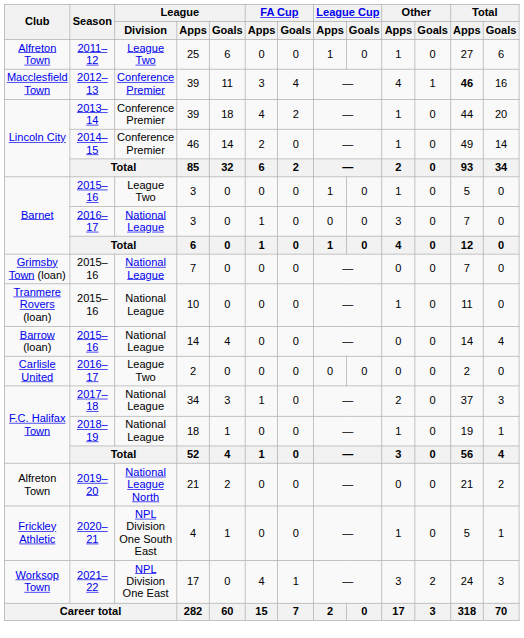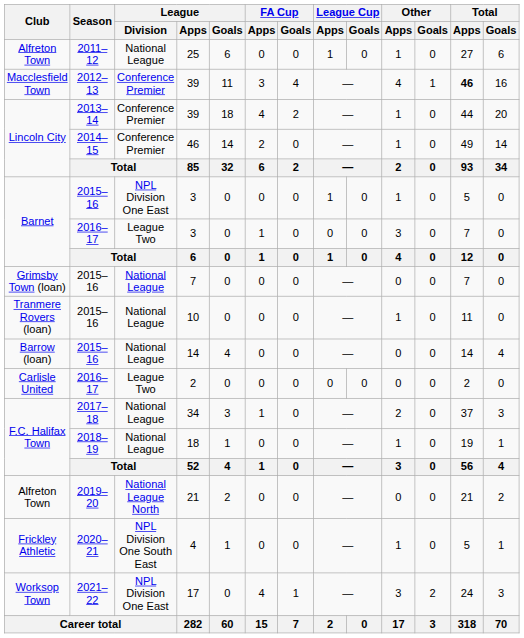25 | League / Division: League Two -> National League
2015–16 / 3 | League / Division: League Two -> NPL Division One East
2016–17 / 3 | League / Division: National League -> League Two
